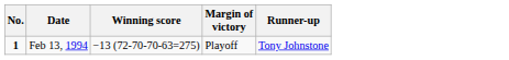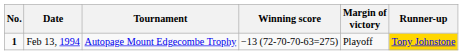+ column: Tournament | Autopage Mount Edgecombe Trophy
Feb 13, 1994 | Runner-up: no background -> gold background
